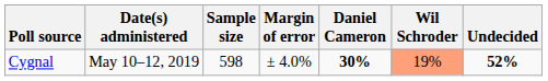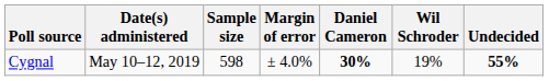Cygnal | Wil Schroder: lightsalmon background -> no background
Cygnal | Undecided: 52% -> 55%
